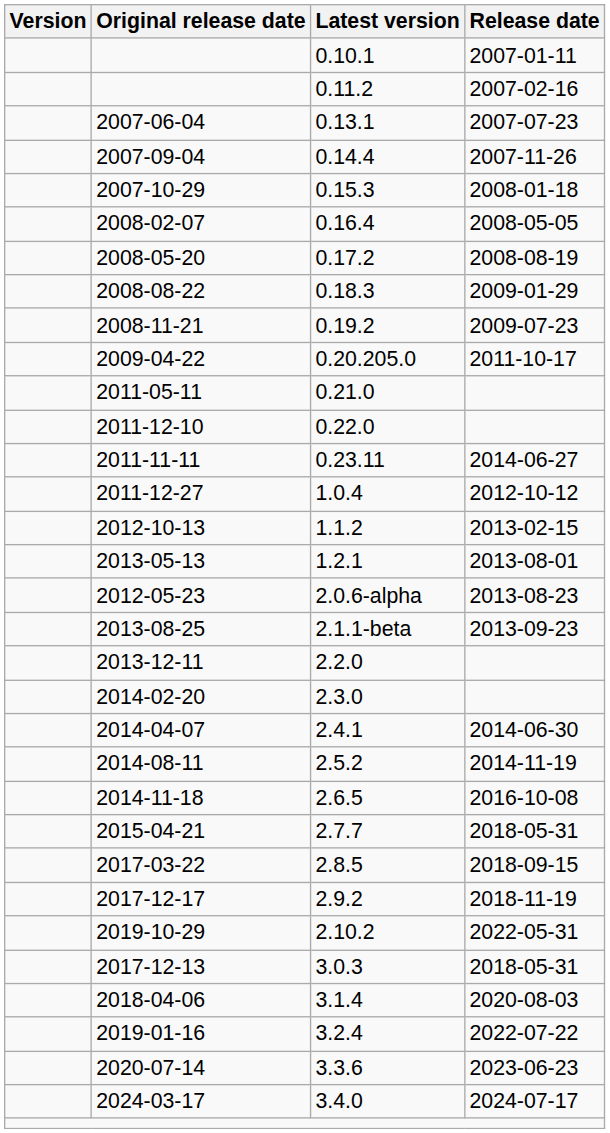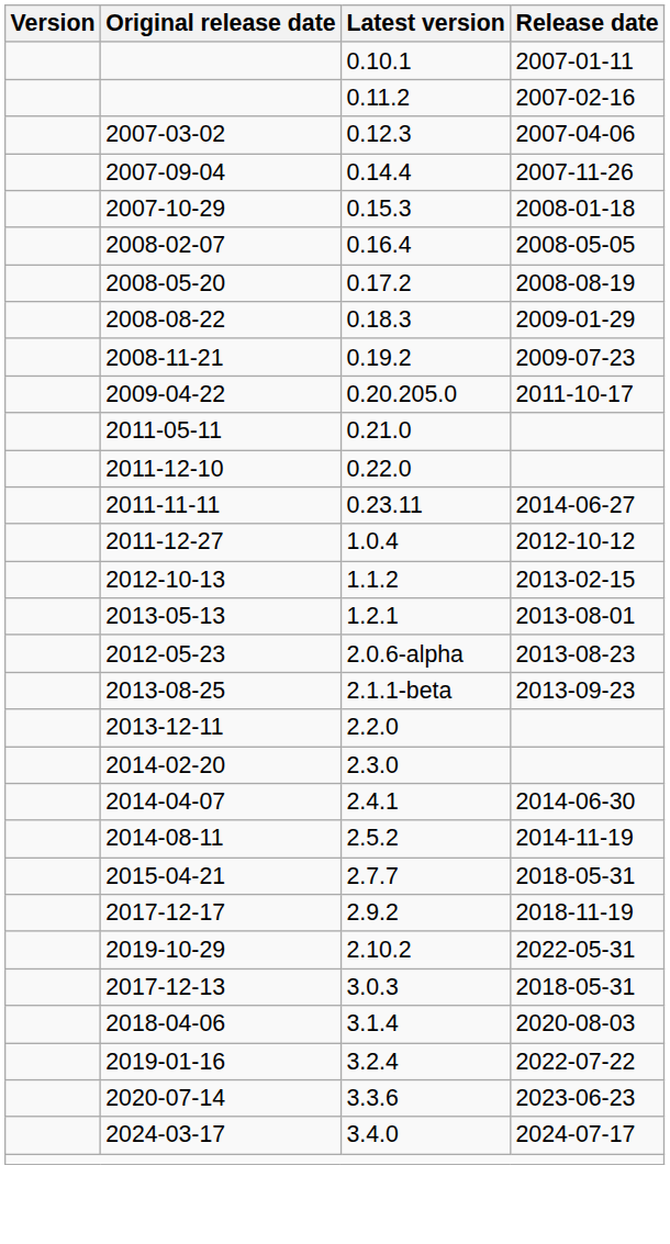+ row: 2007-03-02 | 0.12.3 | 2007-04-06
- row: 2007-06-04 | 0.13.1 | 2007-07-23
- row: 2014-11-18 | 2.6.5 | 2016-10-08
- row: 2017-03-22 | 2.8.5 | 2018-09-15
